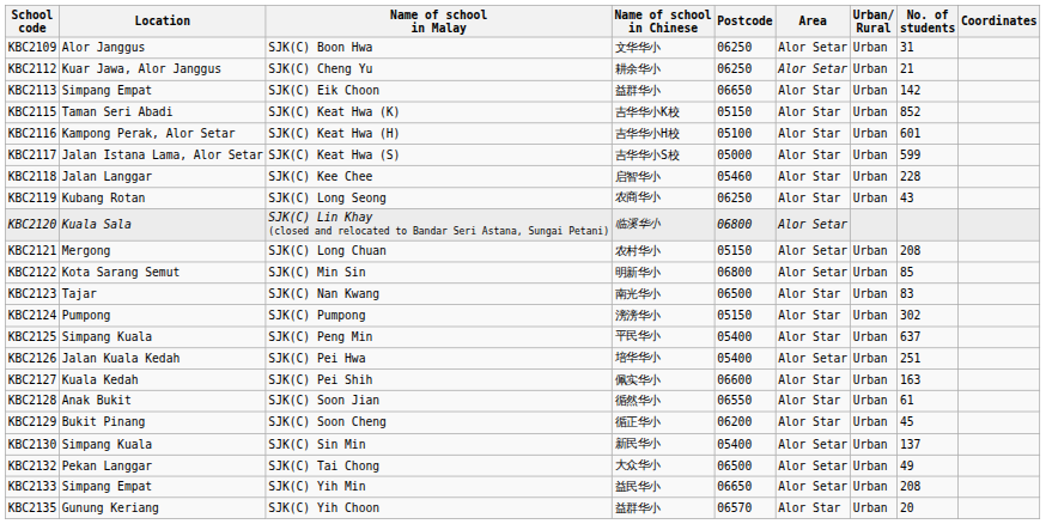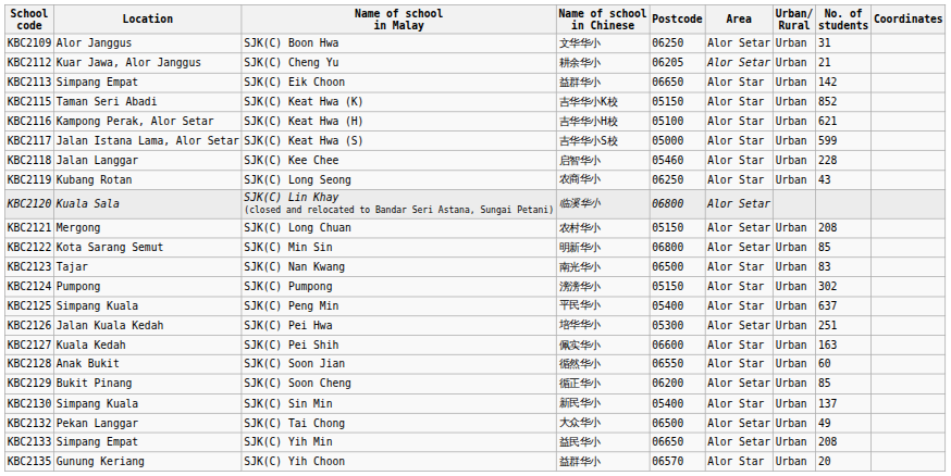KBC2112 | Postcode: 06250 -> 06205
KBC2116 | No. of students: 601 -> 621
KBC2126 | Postcode: 05400 -> 05300
KBC2128 | No. of students: 61 -> 60
KBC2129 | Area: Alor Star -> Alor Setar
KBC2129 | No. of students: 45 -> 85
KBC2130 | Area: Alor Setar -> Alor Star
